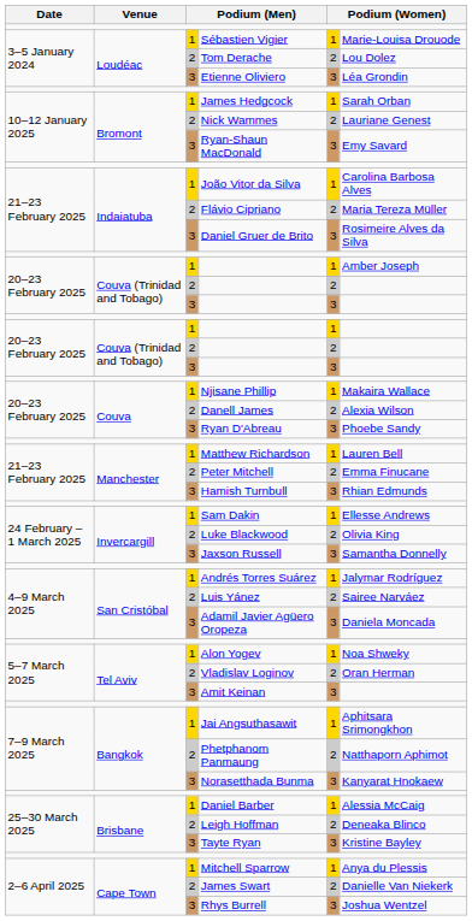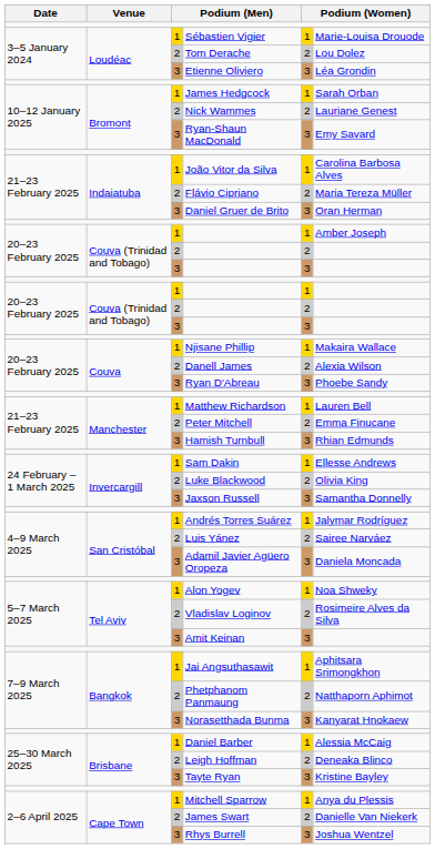Daniel Gruer de Brito | column 6: Rosimeire Alves da Silva -> Oran Herman
Vladislav Loginov | column 6: Oran Herman -> Rosimeire Alves da Silva
